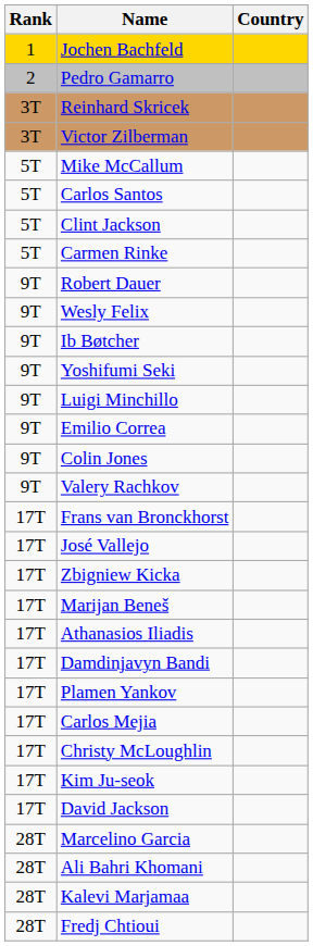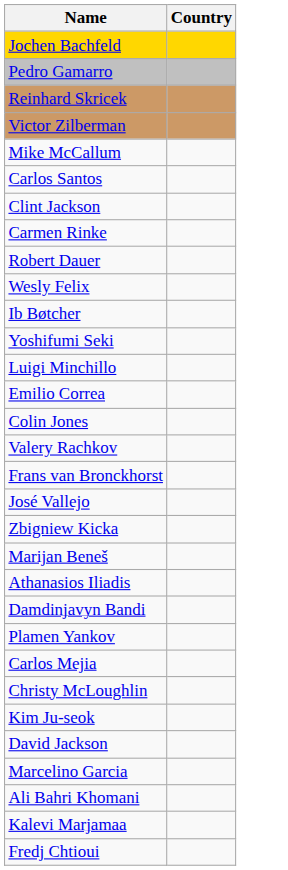- column: Rank | 1 | 2 | 3T | 3T | 5T | 5T | 5T | 5T | 9T | 9T | 9T | 9T | 9T | 9T | 9T | 9T | 17T | 17T | 17T | 17T | 17T | 17T | 17T | 17T | 17T | 17T | 17T | 28T | 28T | 28T | 28T
